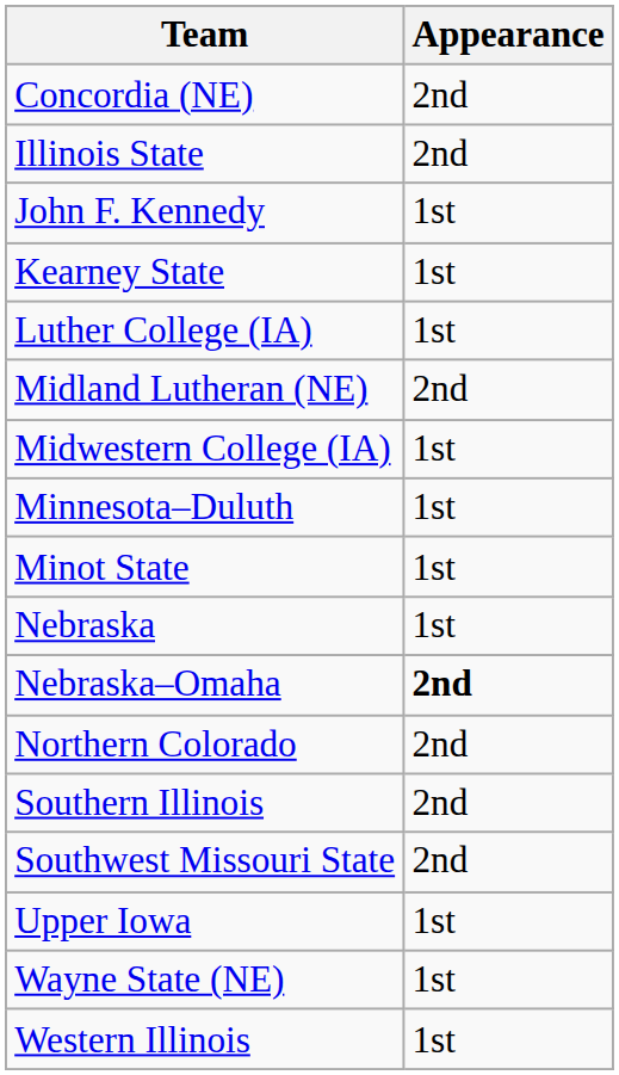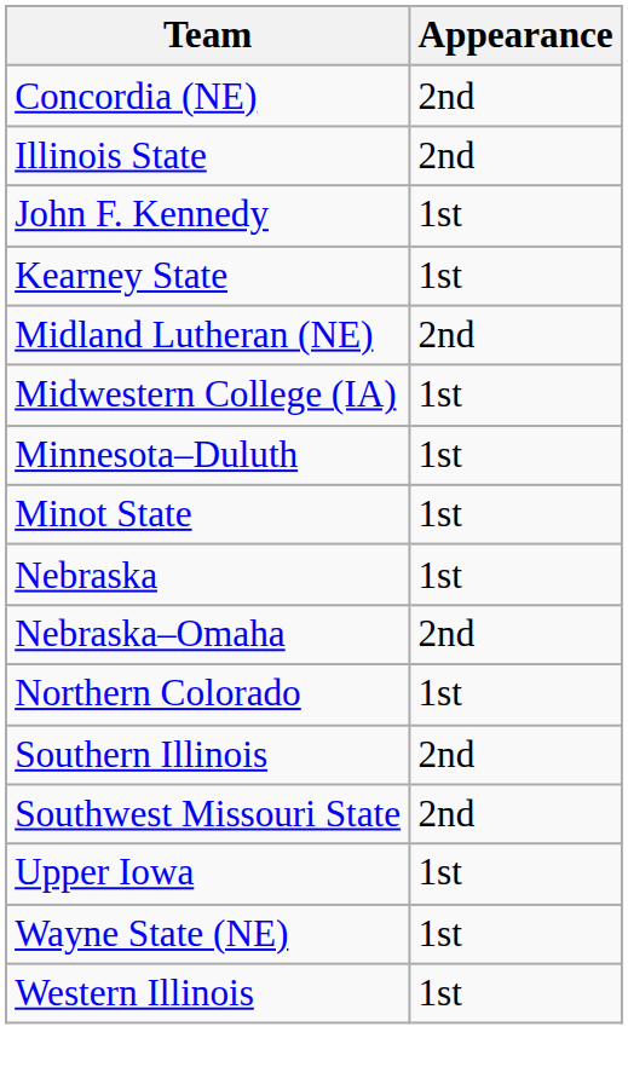- row: Luther College (IA) | 1st
Nebraska–Omaha | Appearance: bold -> normal
Northern Colorado | Appearance: 2nd -> 1st
